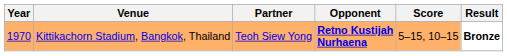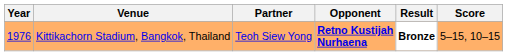columns swapped: Score <-> Result
Kittikachorn Stadium, Bangkok, Thailand | Year: 1970 -> 1976
